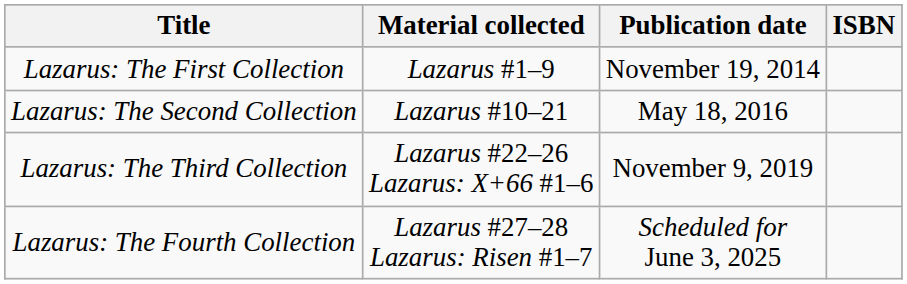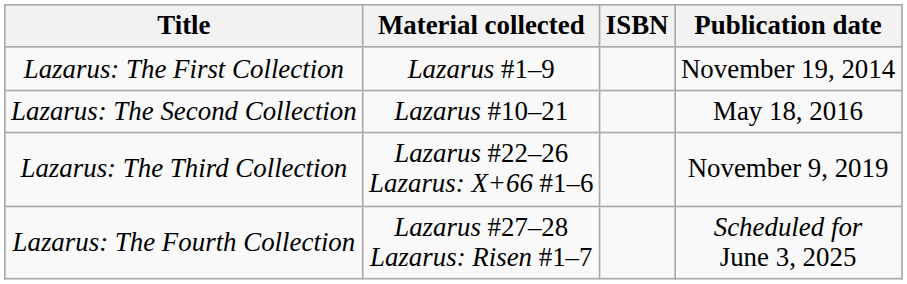columns swapped: Publication date <-> ISBN
